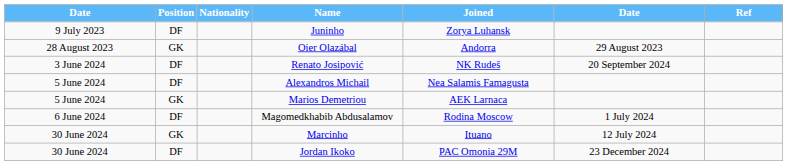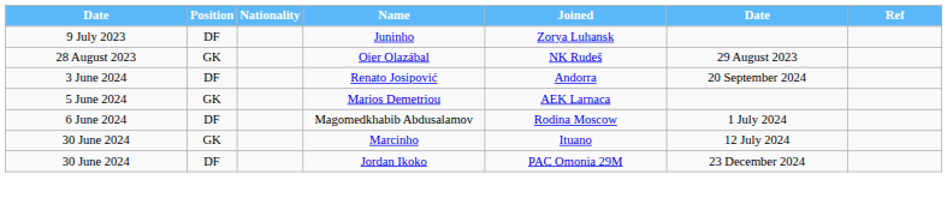Oier Olazábal | Joined: Andorra -> NK Rudeš
Renato Josipović | Joined: NK Rudeš -> Andorra
- row: 5 June 2024 | DF | Alexandros Michail | Nea Salamis Famagusta
